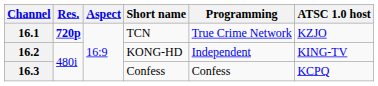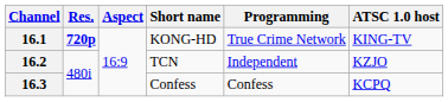16.1 | Short name: TCN -> KONG-HD
16.1 | ATSC 1.0 host: KZJO -> KING-TV
16.2 | Short name: KONG-HD -> TCN
16.2 | ATSC 1.0 host: KING-TV -> KZJO
